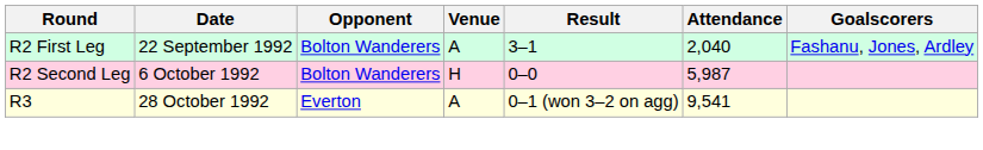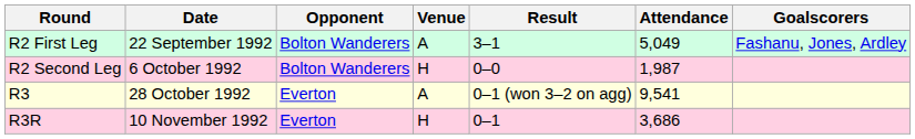R2 First Leg | Attendance: 2,040 -> 5,049
R2 Second Leg | Attendance: 5,987 -> 1,987
+ row: R3R | 10 November 1992 | Everton | H | 0–1 | 3,686
